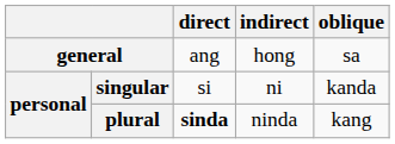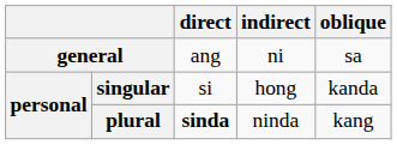general | indirect: hong -> ni
singular | indirect: ni -> hong
